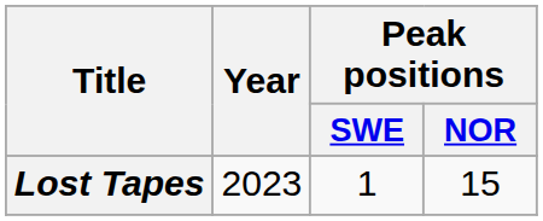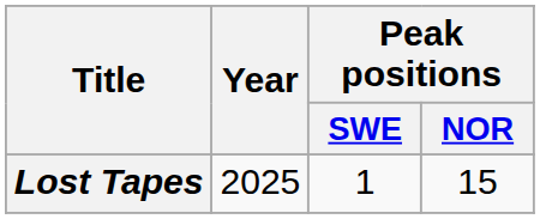Lost Tapes | Year: 2023 -> 2025
